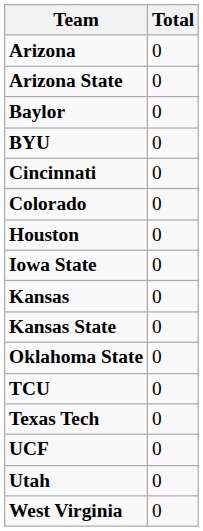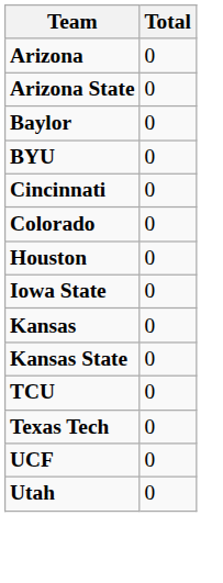- row: Oklahoma State | 0
- row: West Virginia | 0
